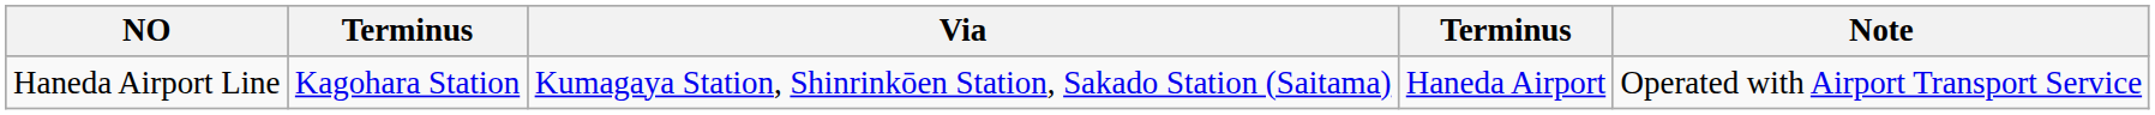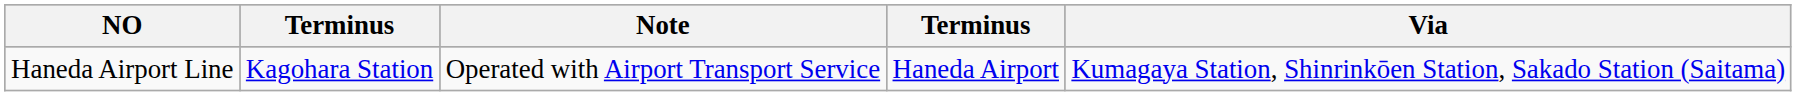columns swapped: Via <-> Note
